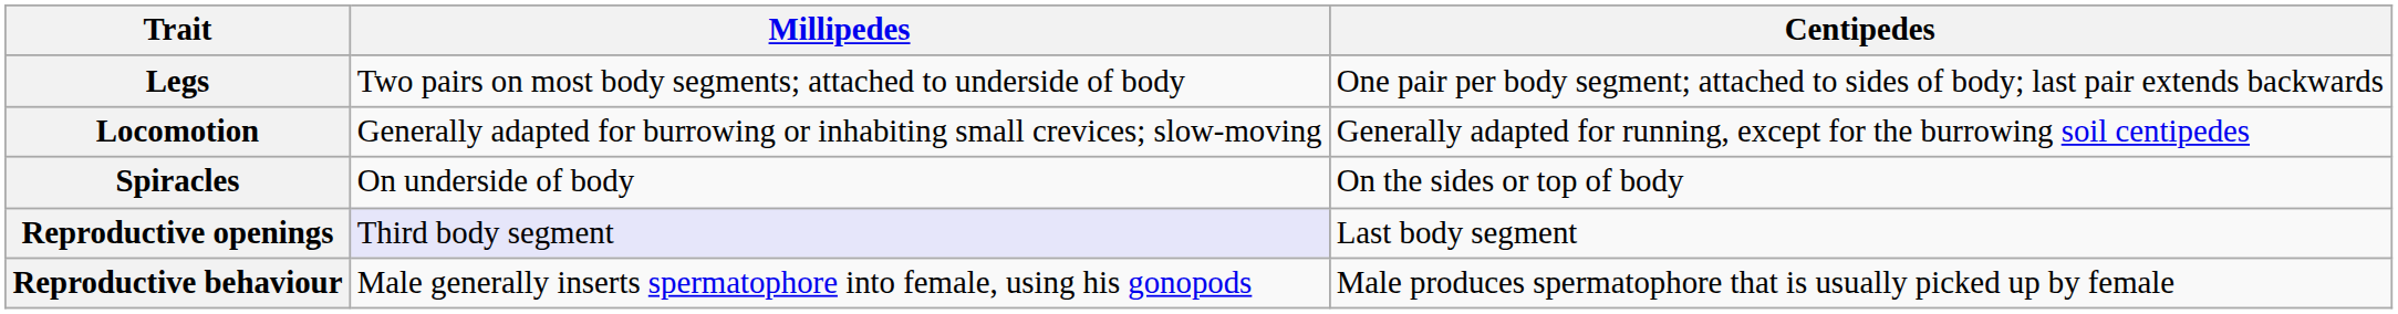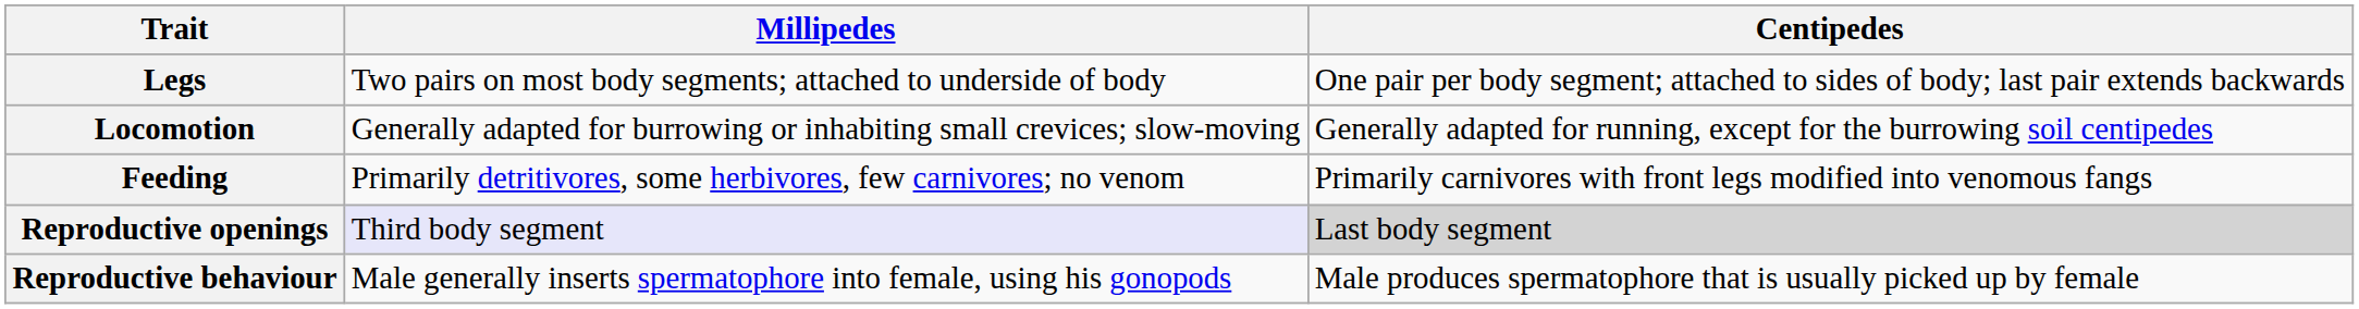+ row: Feeding | Primarily detritivores, some herbivores, few carnivores; no venom | Primarily carnivores with front legs modified into venomous fangs
- row: Spiracles | On underside of body | On the sides or top of body
Reproductive openings | Centipedes: no background -> lightgrey background
